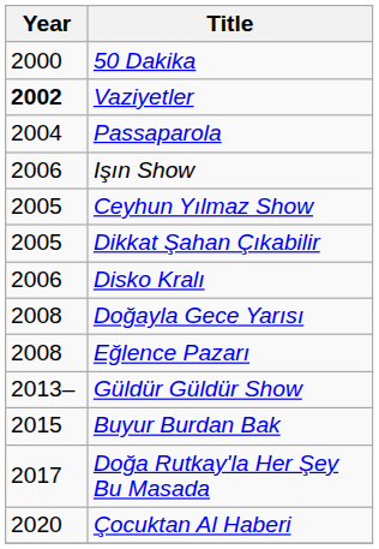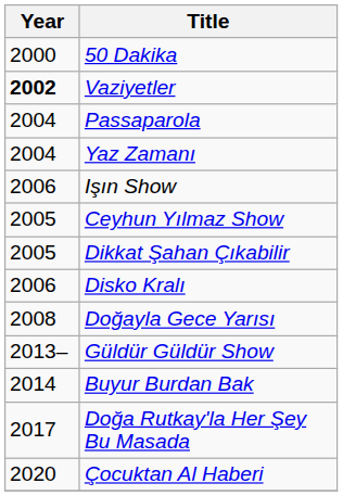+ row: 2004 | Yaz Zamanı
- row: 2008 | Eğlence Pazarı
Buyur Burdan Bak | Year: 2015 -> 2014
